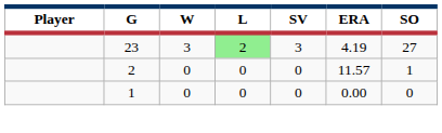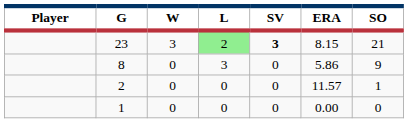23 | SV: normal -> bold
23 | ERA: 4.19 -> 8.15
23 | SO: 27 -> 21
+ row: 8 | 0 | 3 | 0 | 5.86 | 9
